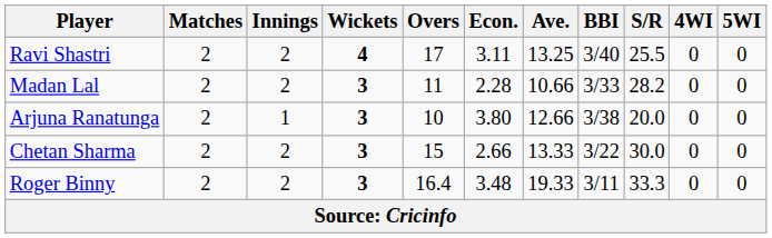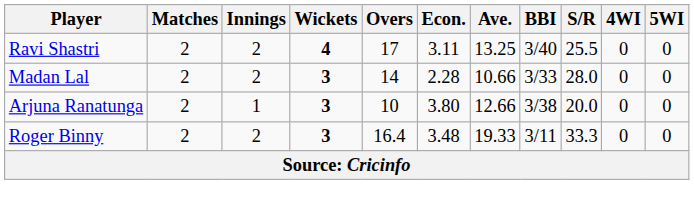Madan Lal | Overs: 11 -> 14
Madan Lal | S/R: 28.2 -> 28.0
- row: Chetan Sharma | 2 | 2 | 3 | 15 | 2.66 | 13.33 | 3/22 | 30.0 | 0 | 0
